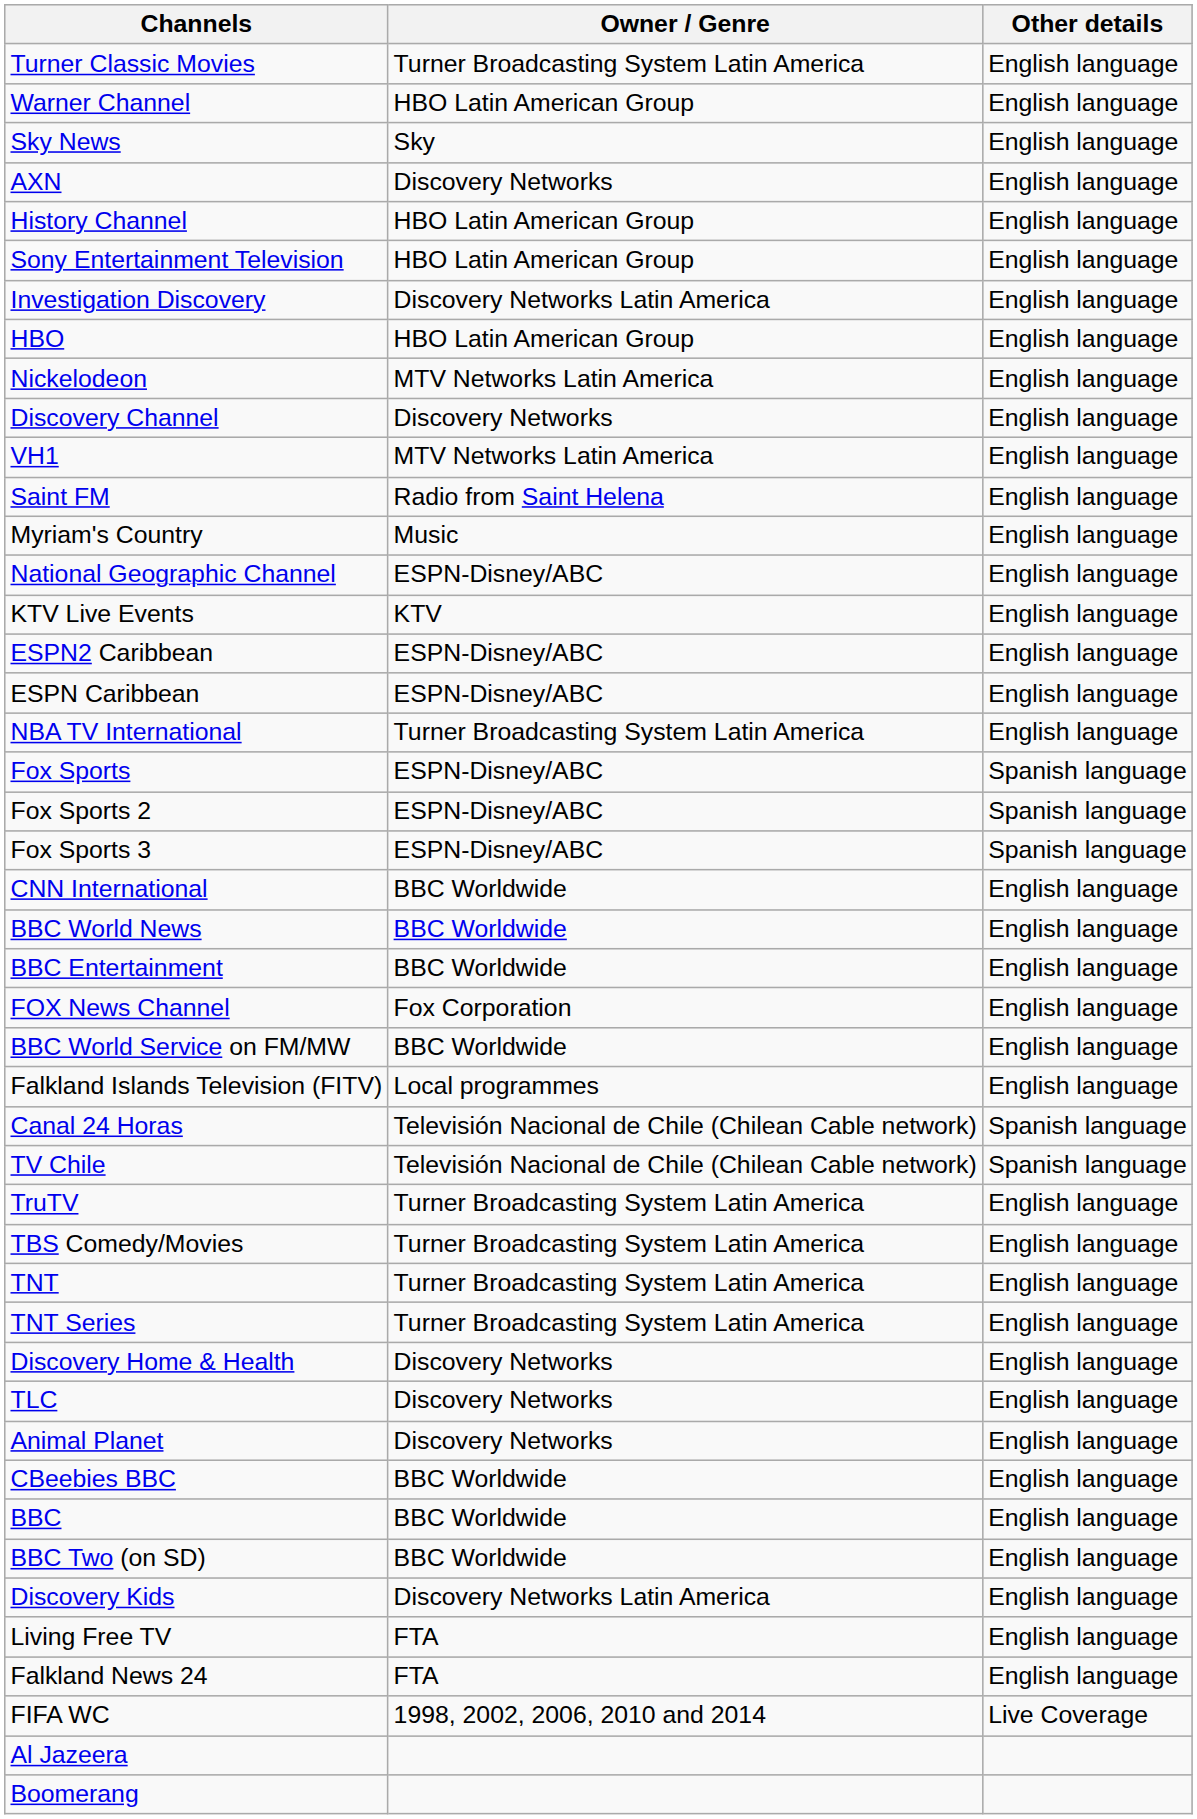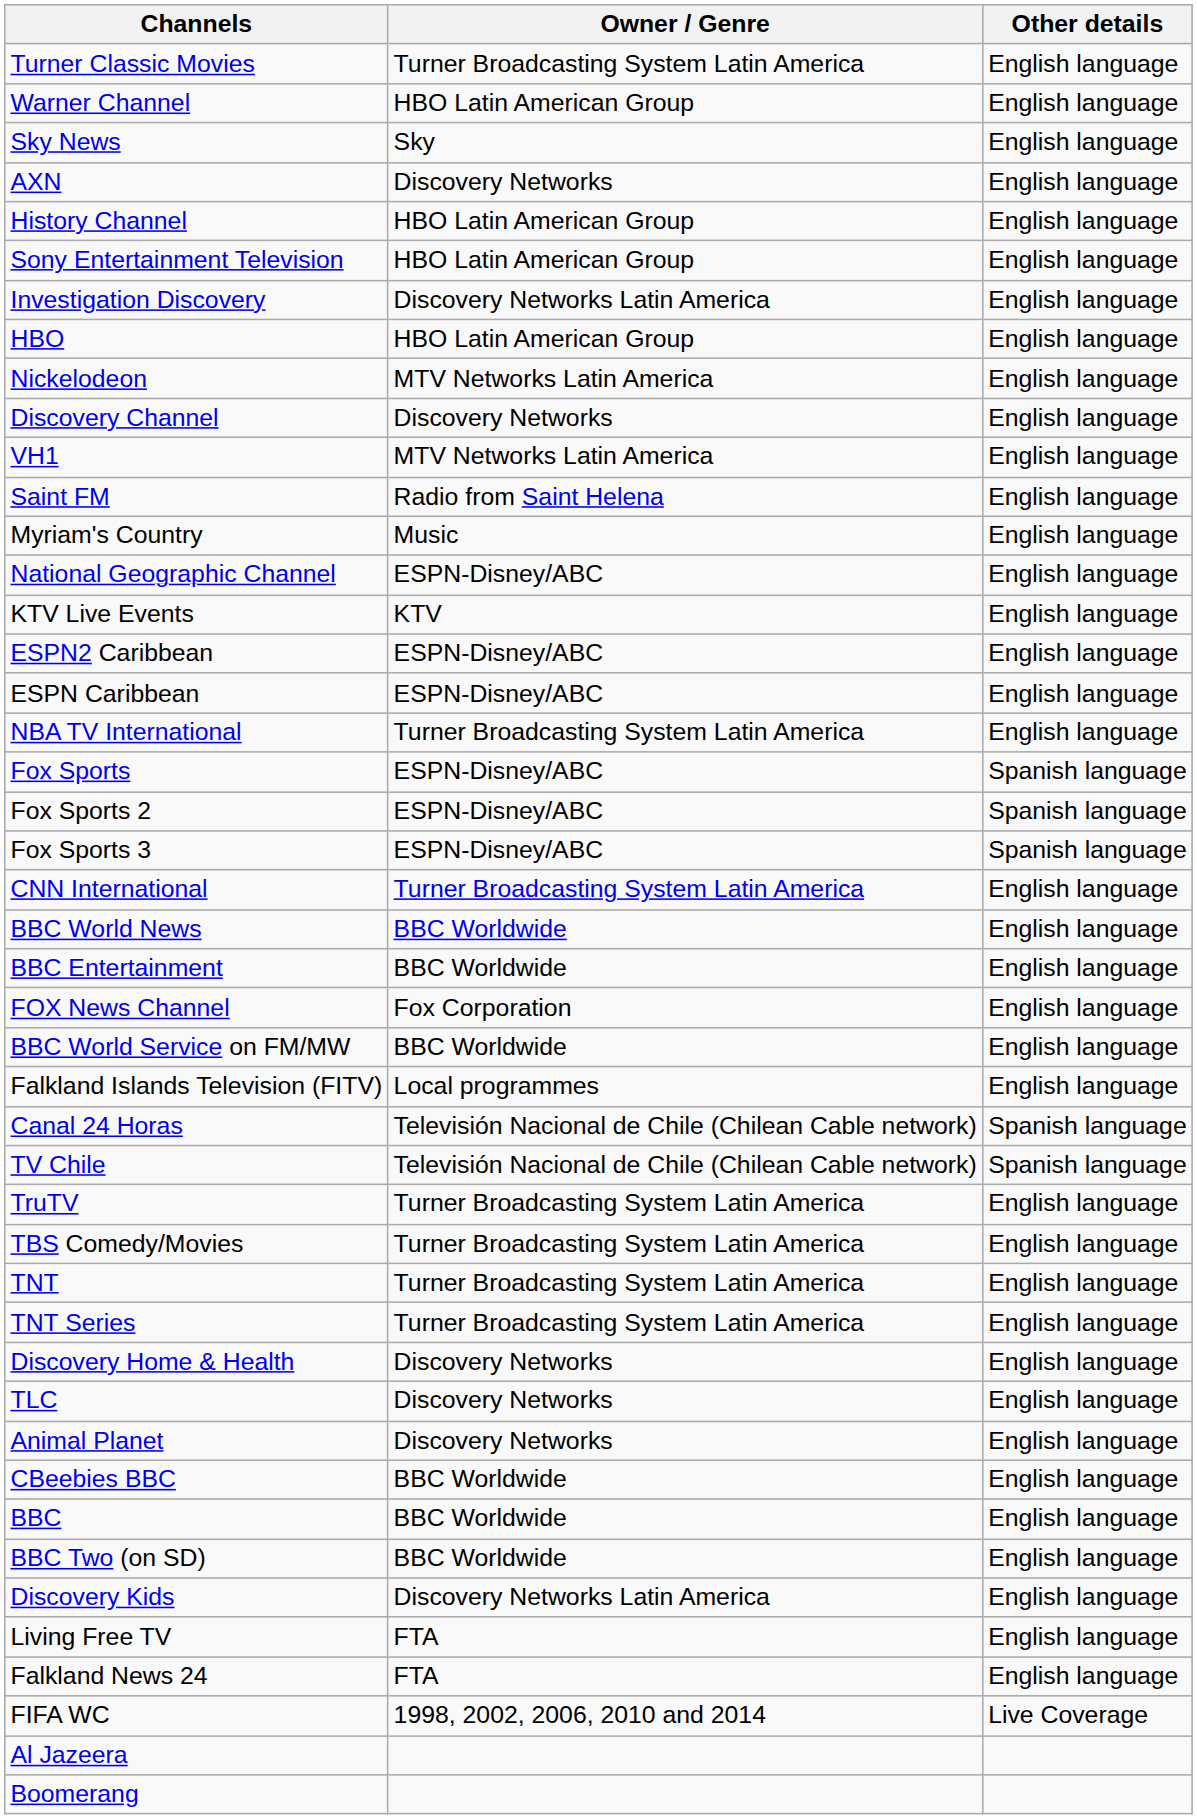CNN International | Owner / Genre: BBC Worldwide -> Turner Broadcasting System Latin America
